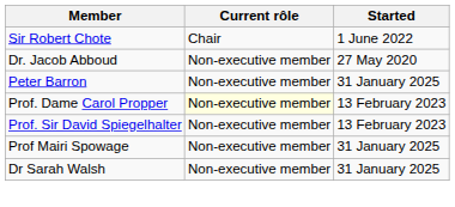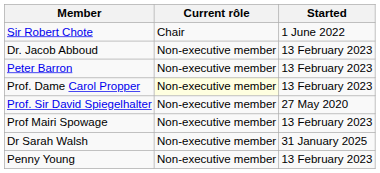Dr. Jacob Abboud | Started: 27 May 2020 -> 13 February 2023
Peter Barron | Started: 31 January 2025 -> 13 February 2023
Prof. Sir David Spiegelhalter | Started: 13 February 2023 -> 27 May 2020
Prof Mairi Spowage | Started: 31 January 2025 -> 13 February 2023
+ row: Penny Young | Non-executive member | 13 February 2023
